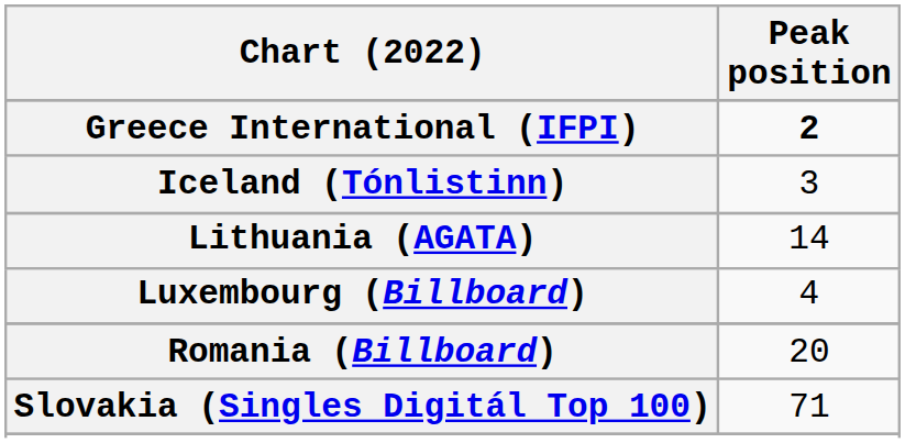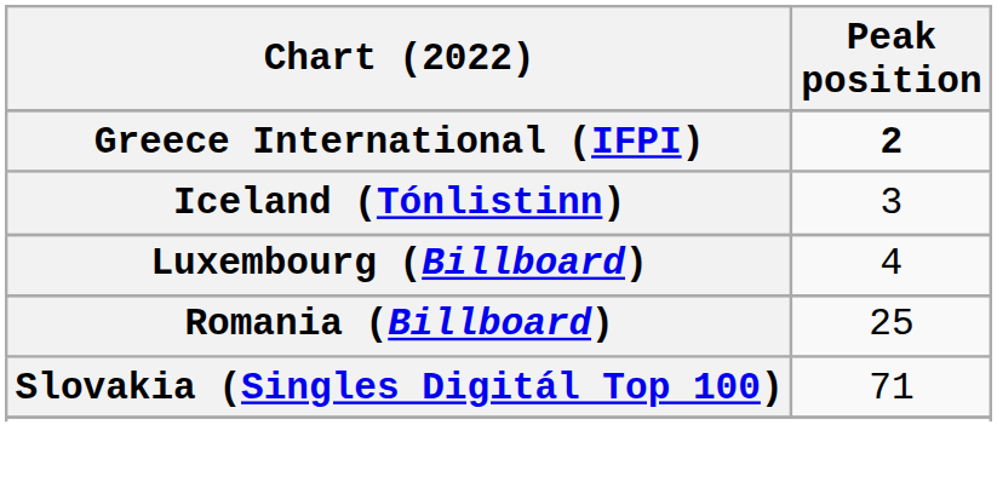- row: Lithuania (AGATA) | 14
Romania (Billboard) | Peak position: 20 -> 25
